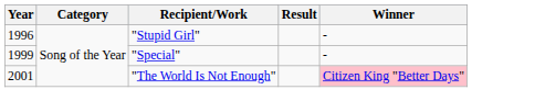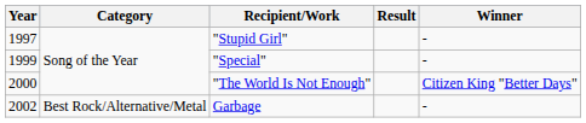"Stupid Girl" | Year: 1996 -> 1997
"The World Is Not Enough" | Year: 2001 -> 2000
"The World Is Not Enough" | Winner: pink background -> no background
+ row: 2002 | Best Rock/Alternative/Metal | Garbage | -
